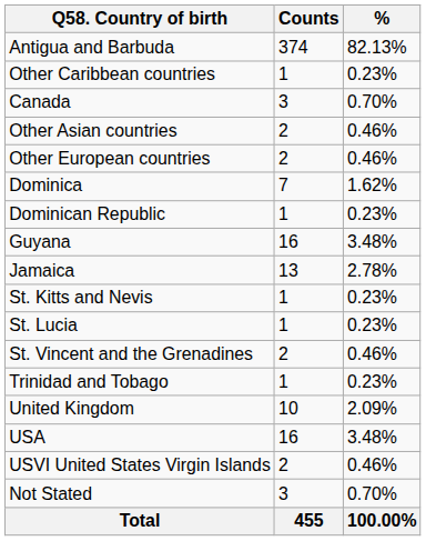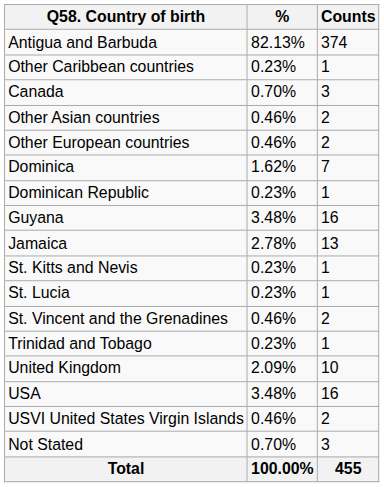columns swapped: Counts <-> %
